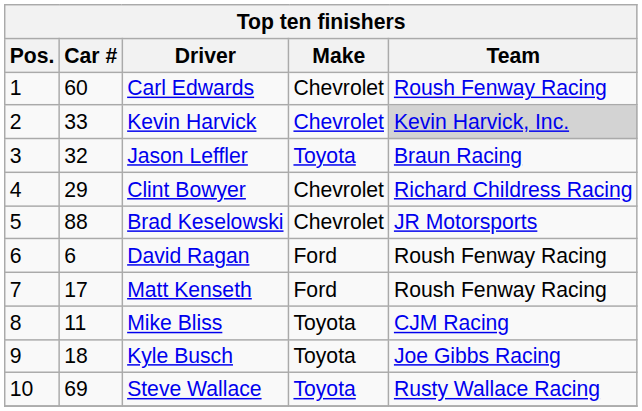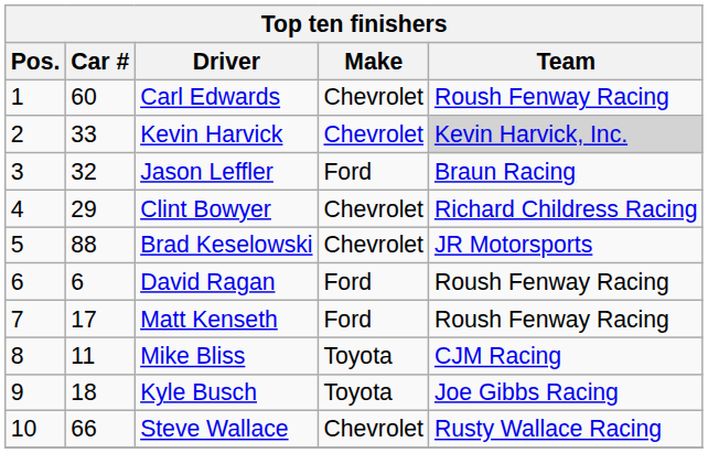Jason Leffler | Make: Toyota -> Ford
Steve Wallace | Car #: 69 -> 66
Steve Wallace | Make: Toyota -> Chevrolet
